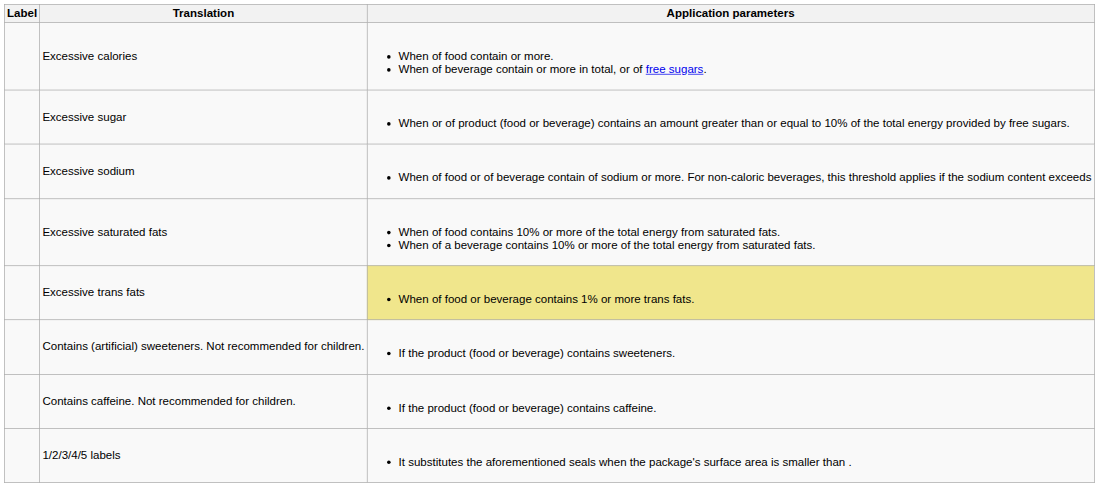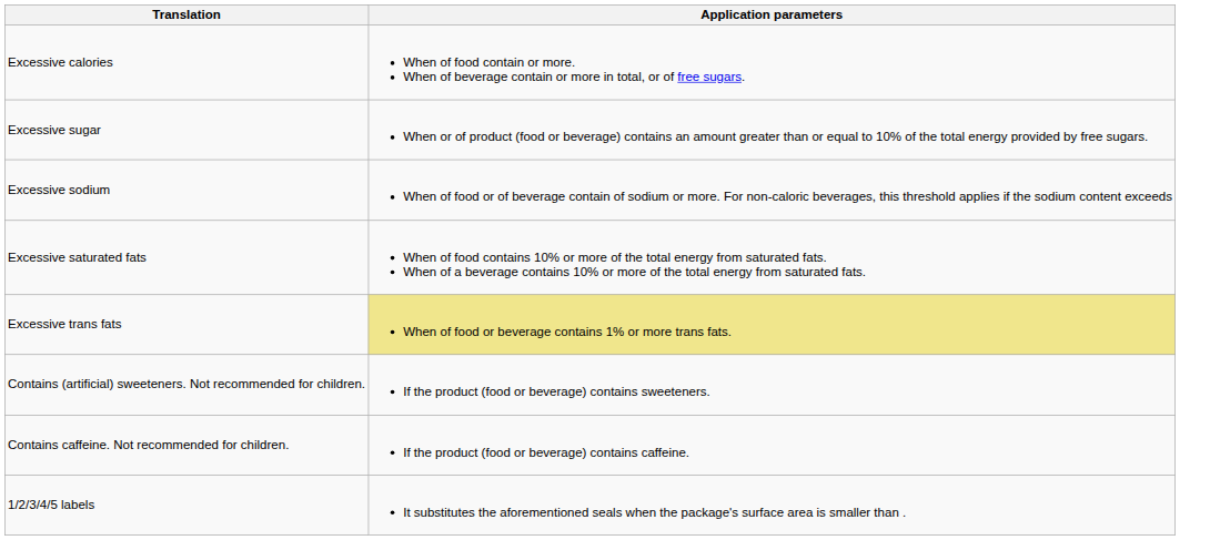- column: Label
